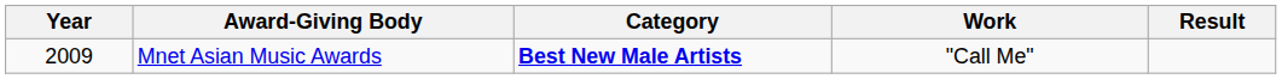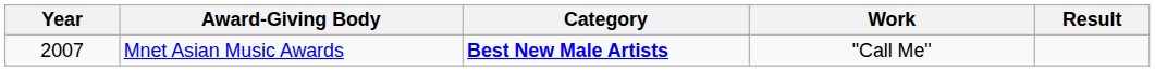Mnet Asian Music Awards | Year: 2009 -> 2007
